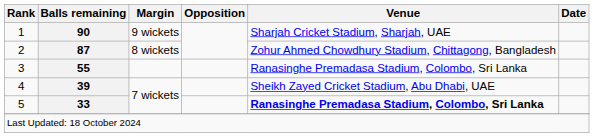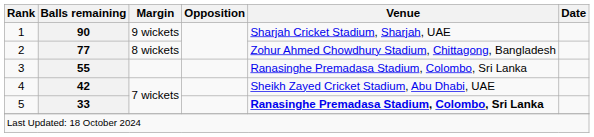2 | Balls remaining: 87 -> 77
4 | Balls remaining: 39 -> 42
